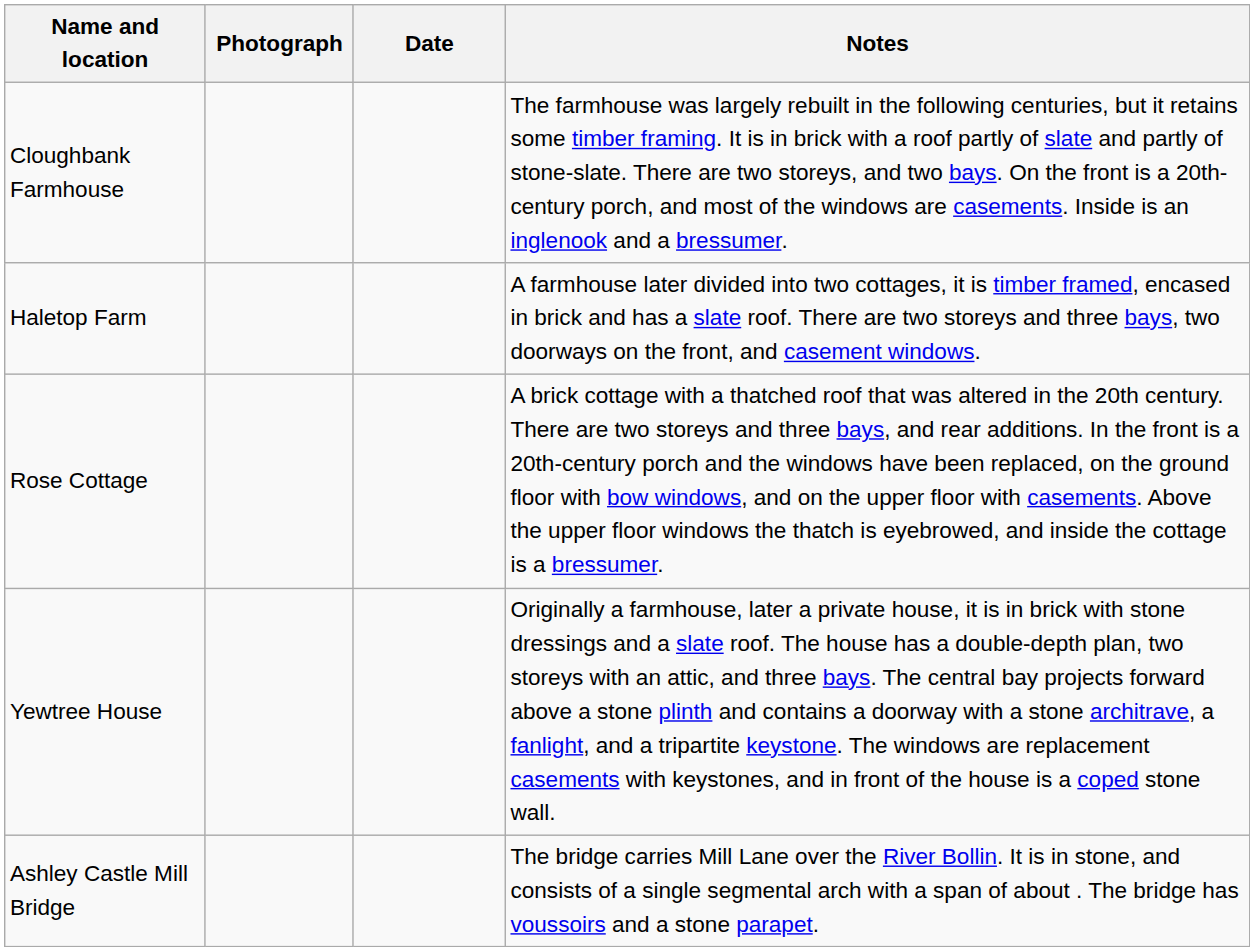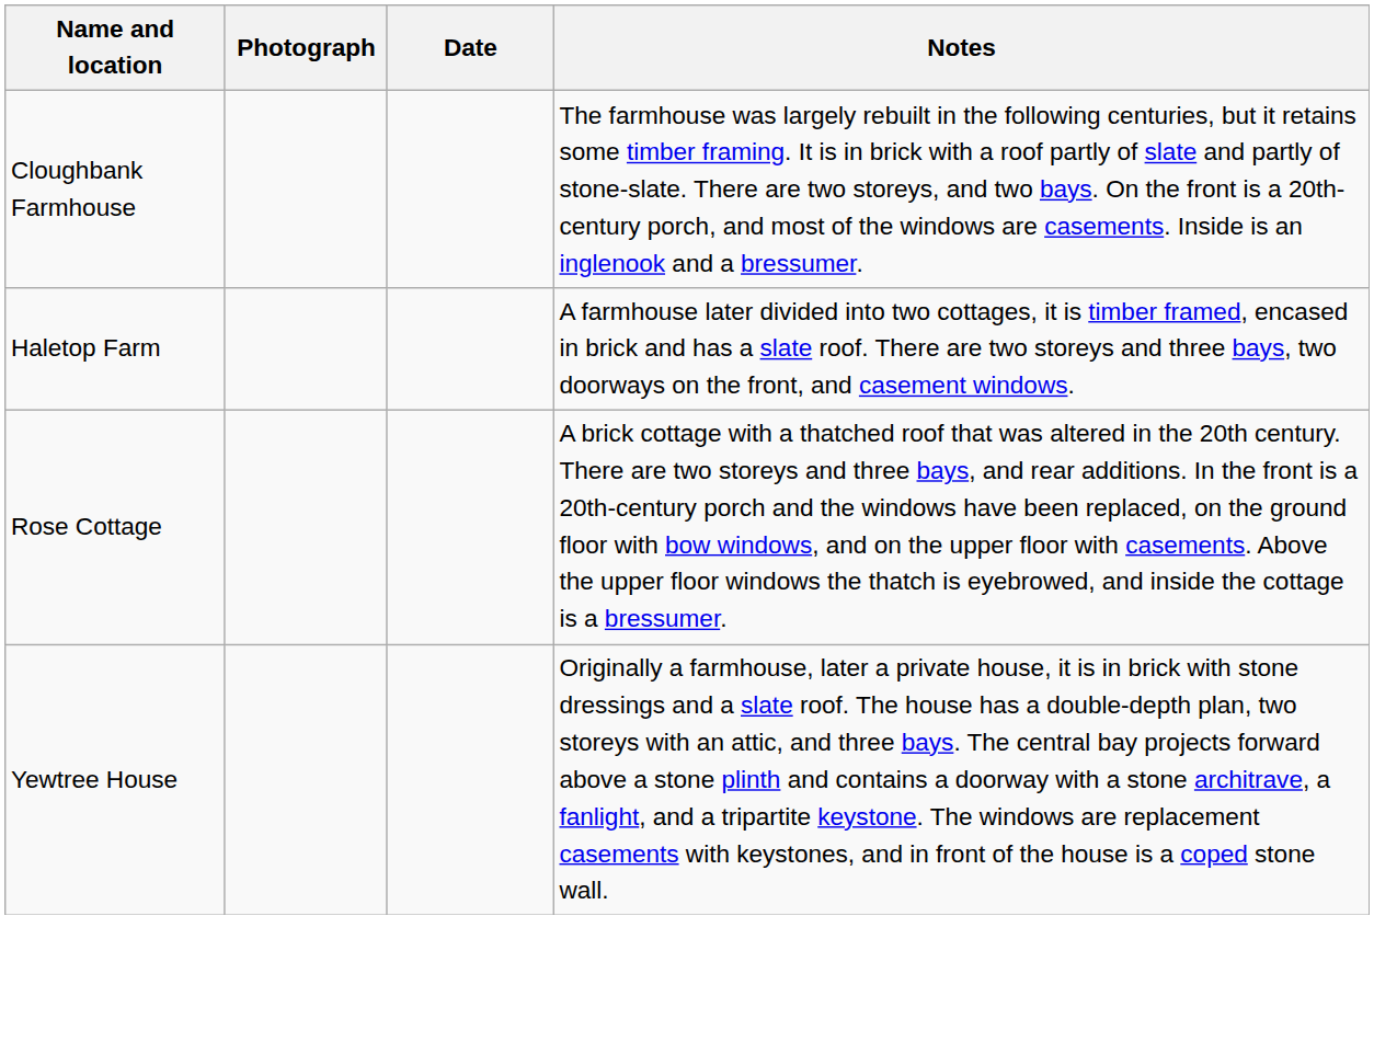- row: Ashley Castle Mill Bridge | The bridge carries Mill Lane over the River Bollin. It is in stone, and consists of a single segmental arch with a span of about . The bridge has voussoirs and a stone parapet.
